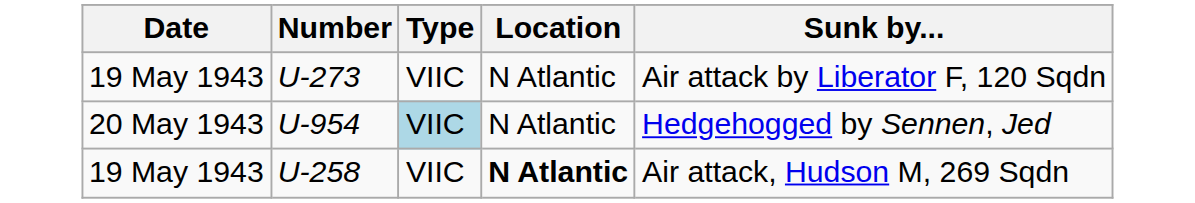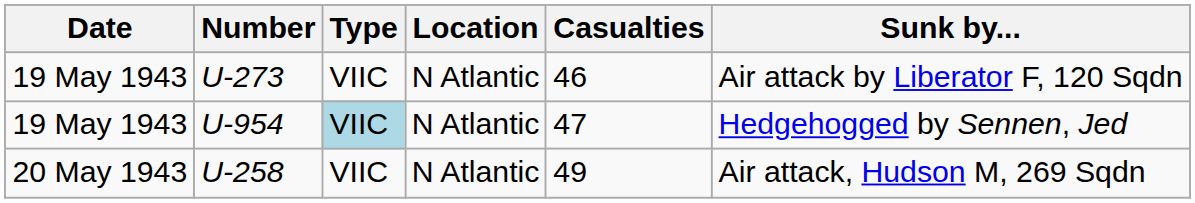+ column: Casualties | 46 | 47 | 49
U-954 | Date: 20 May 1943 -> 19 May 1943
U-258 | Date: 19 May 1943 -> 20 May 1943
U-258 | Location: bold -> normal
